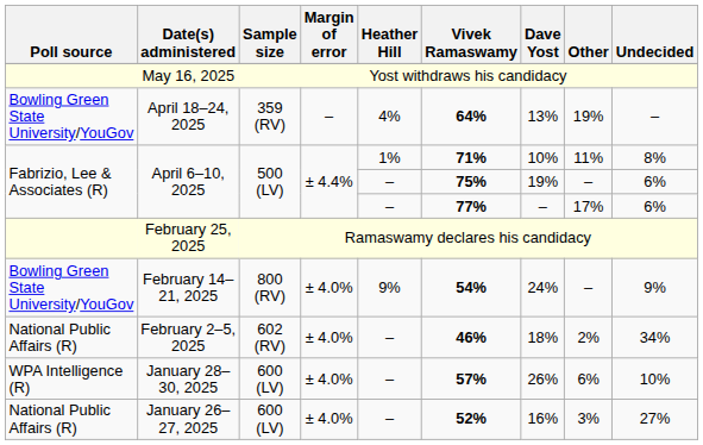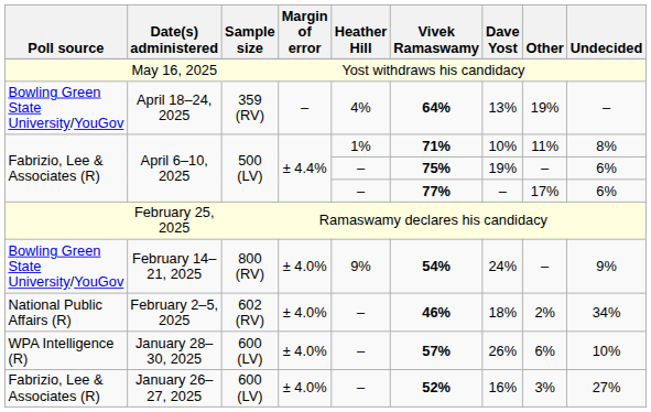January 26–27, 2025 | Poll source: National Public Affairs (R) -> Fabrizio, Lee & Associates (R)
